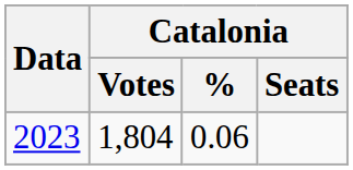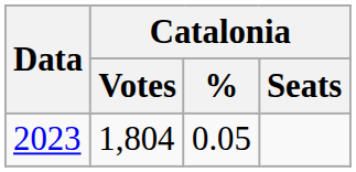2023 | Catalonia / %: 0.06 -> 0.05
